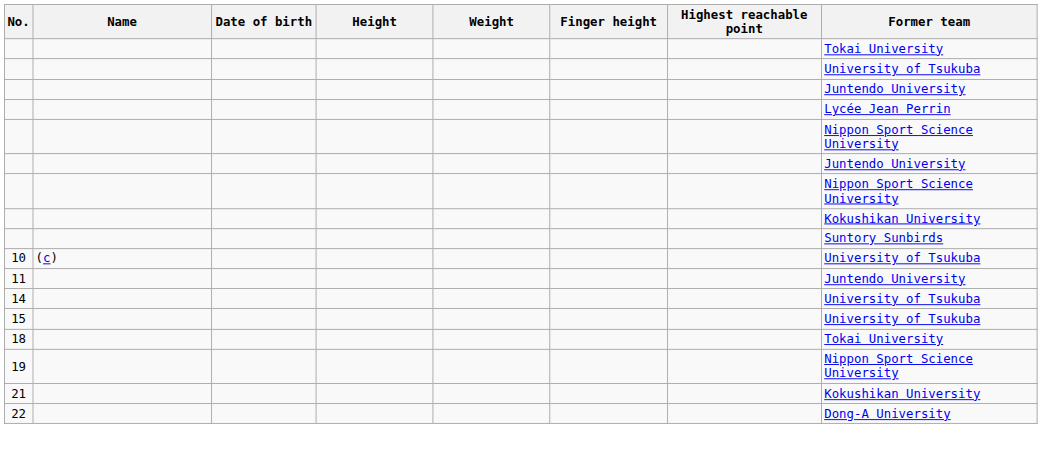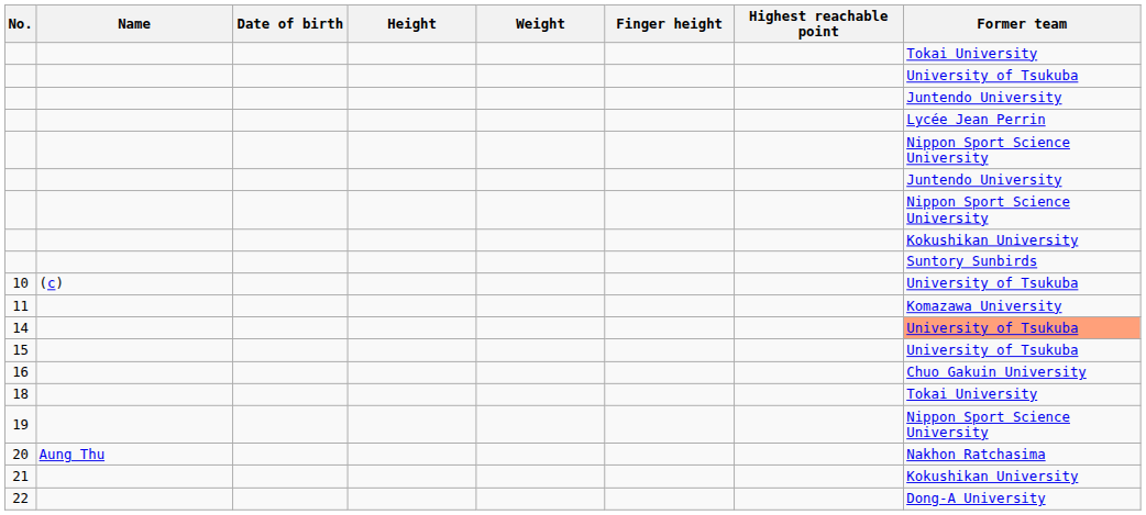11 | Former team: Juntendo University -> Komazawa University
14 | Former team: no background -> lightsalmon background
+ row: 16 | Chuo Gakuin University
+ row: 20 | Aung Thu | Nakhon Ratchasima
